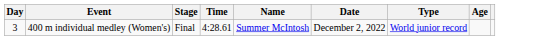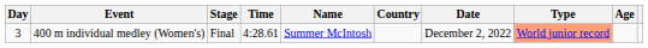+ column: Country
400 m individual medley (Women's) | Type: no background -> lightsalmon background
